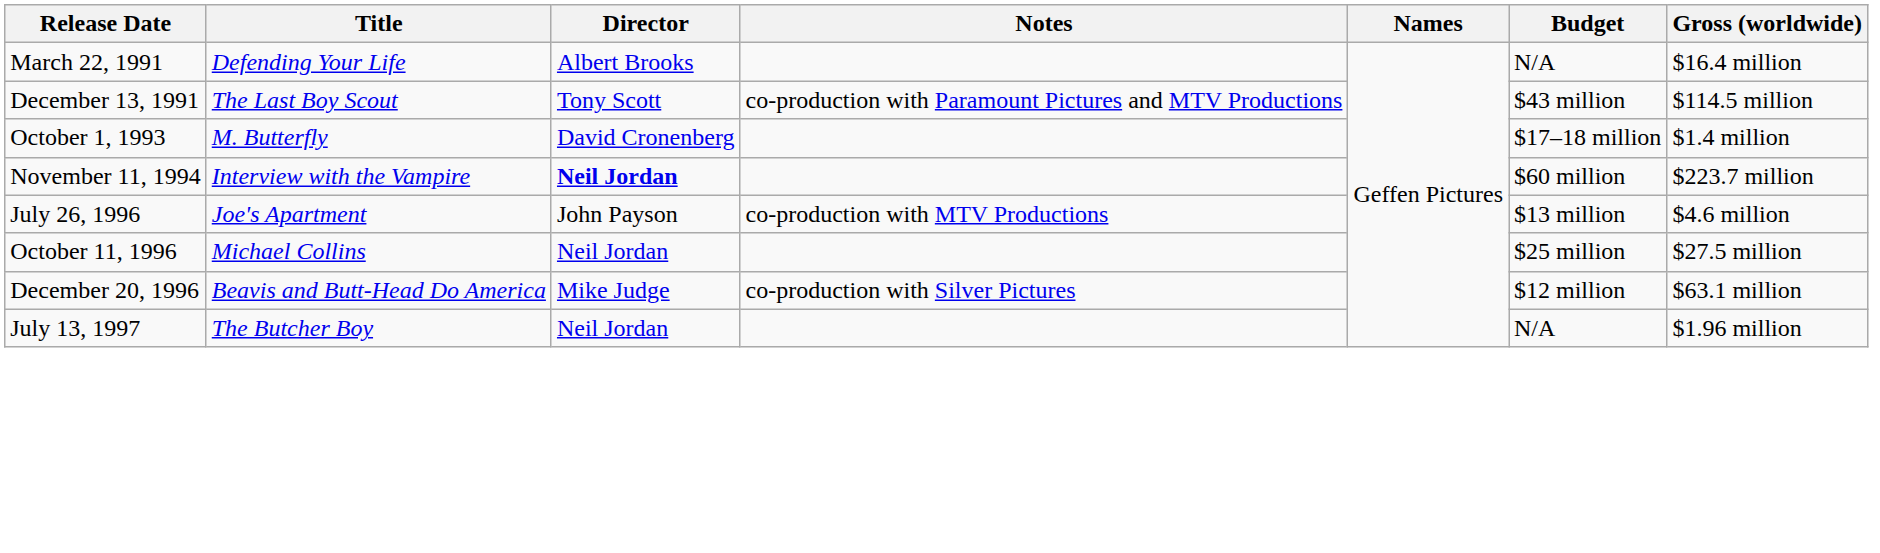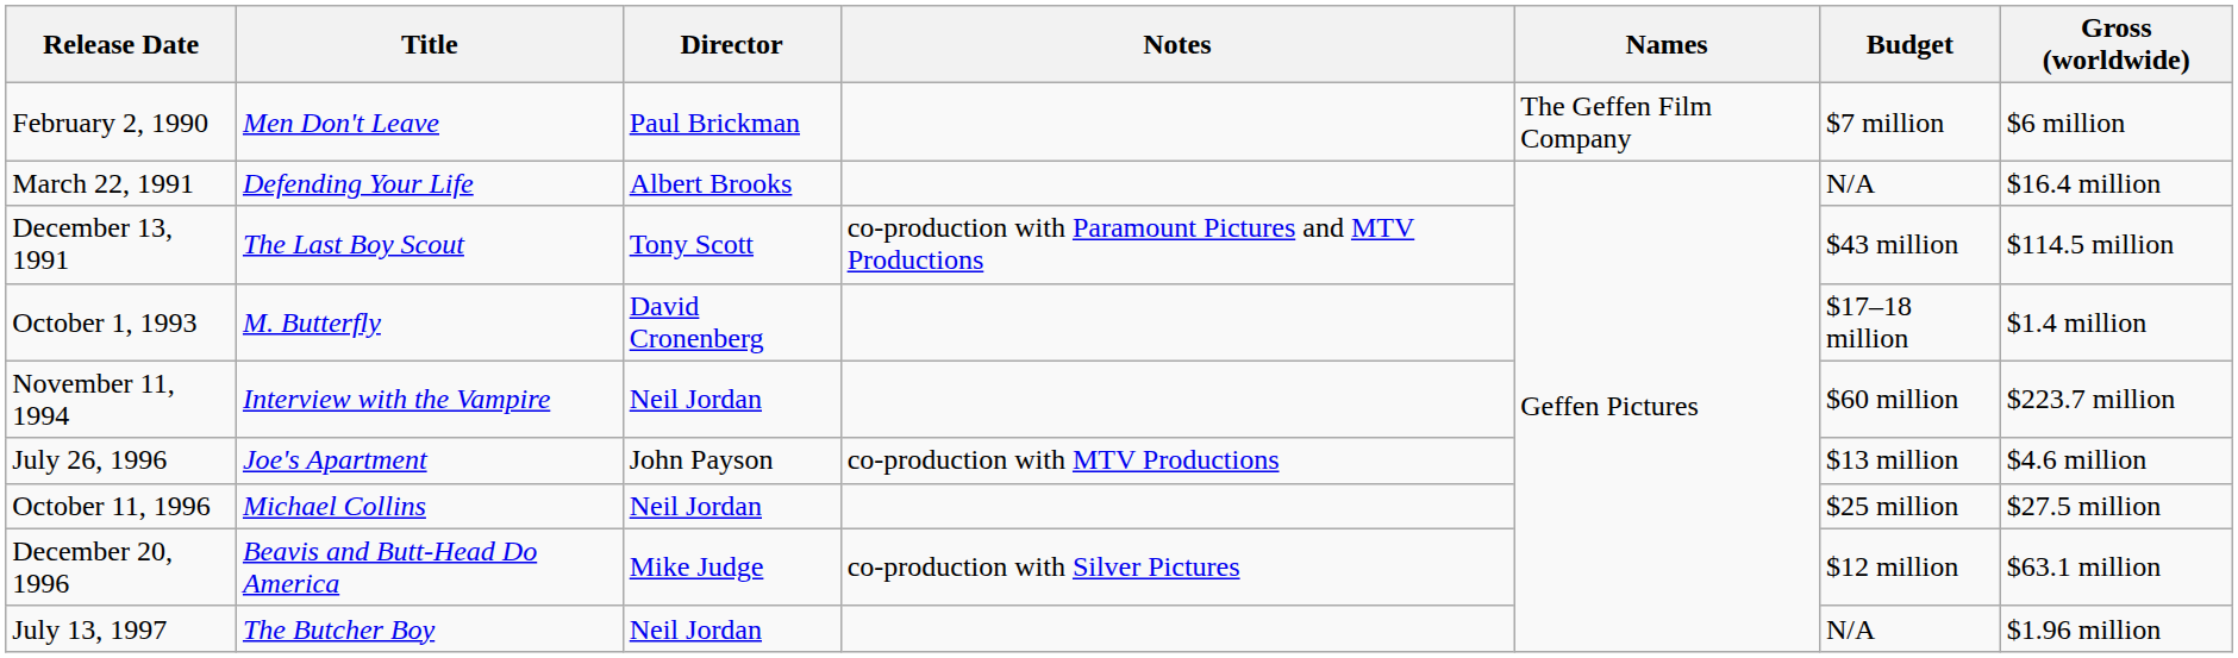+ row: February 2, 1990 | Men Don't Leave | Paul Brickman | The Geffen Film Company | $7 million | $6 million
November 11, 1994 | Director: bold -> normal
